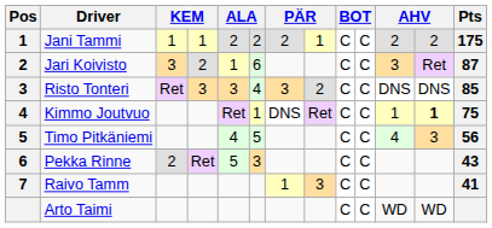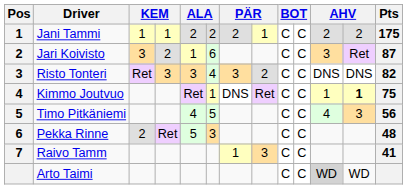Risto Tonteri | Pts: 85 -> 82
Pekka Rinne | Pts: 43 -> 48
Arto Taimi | column 11: no background -> lightgrey background
